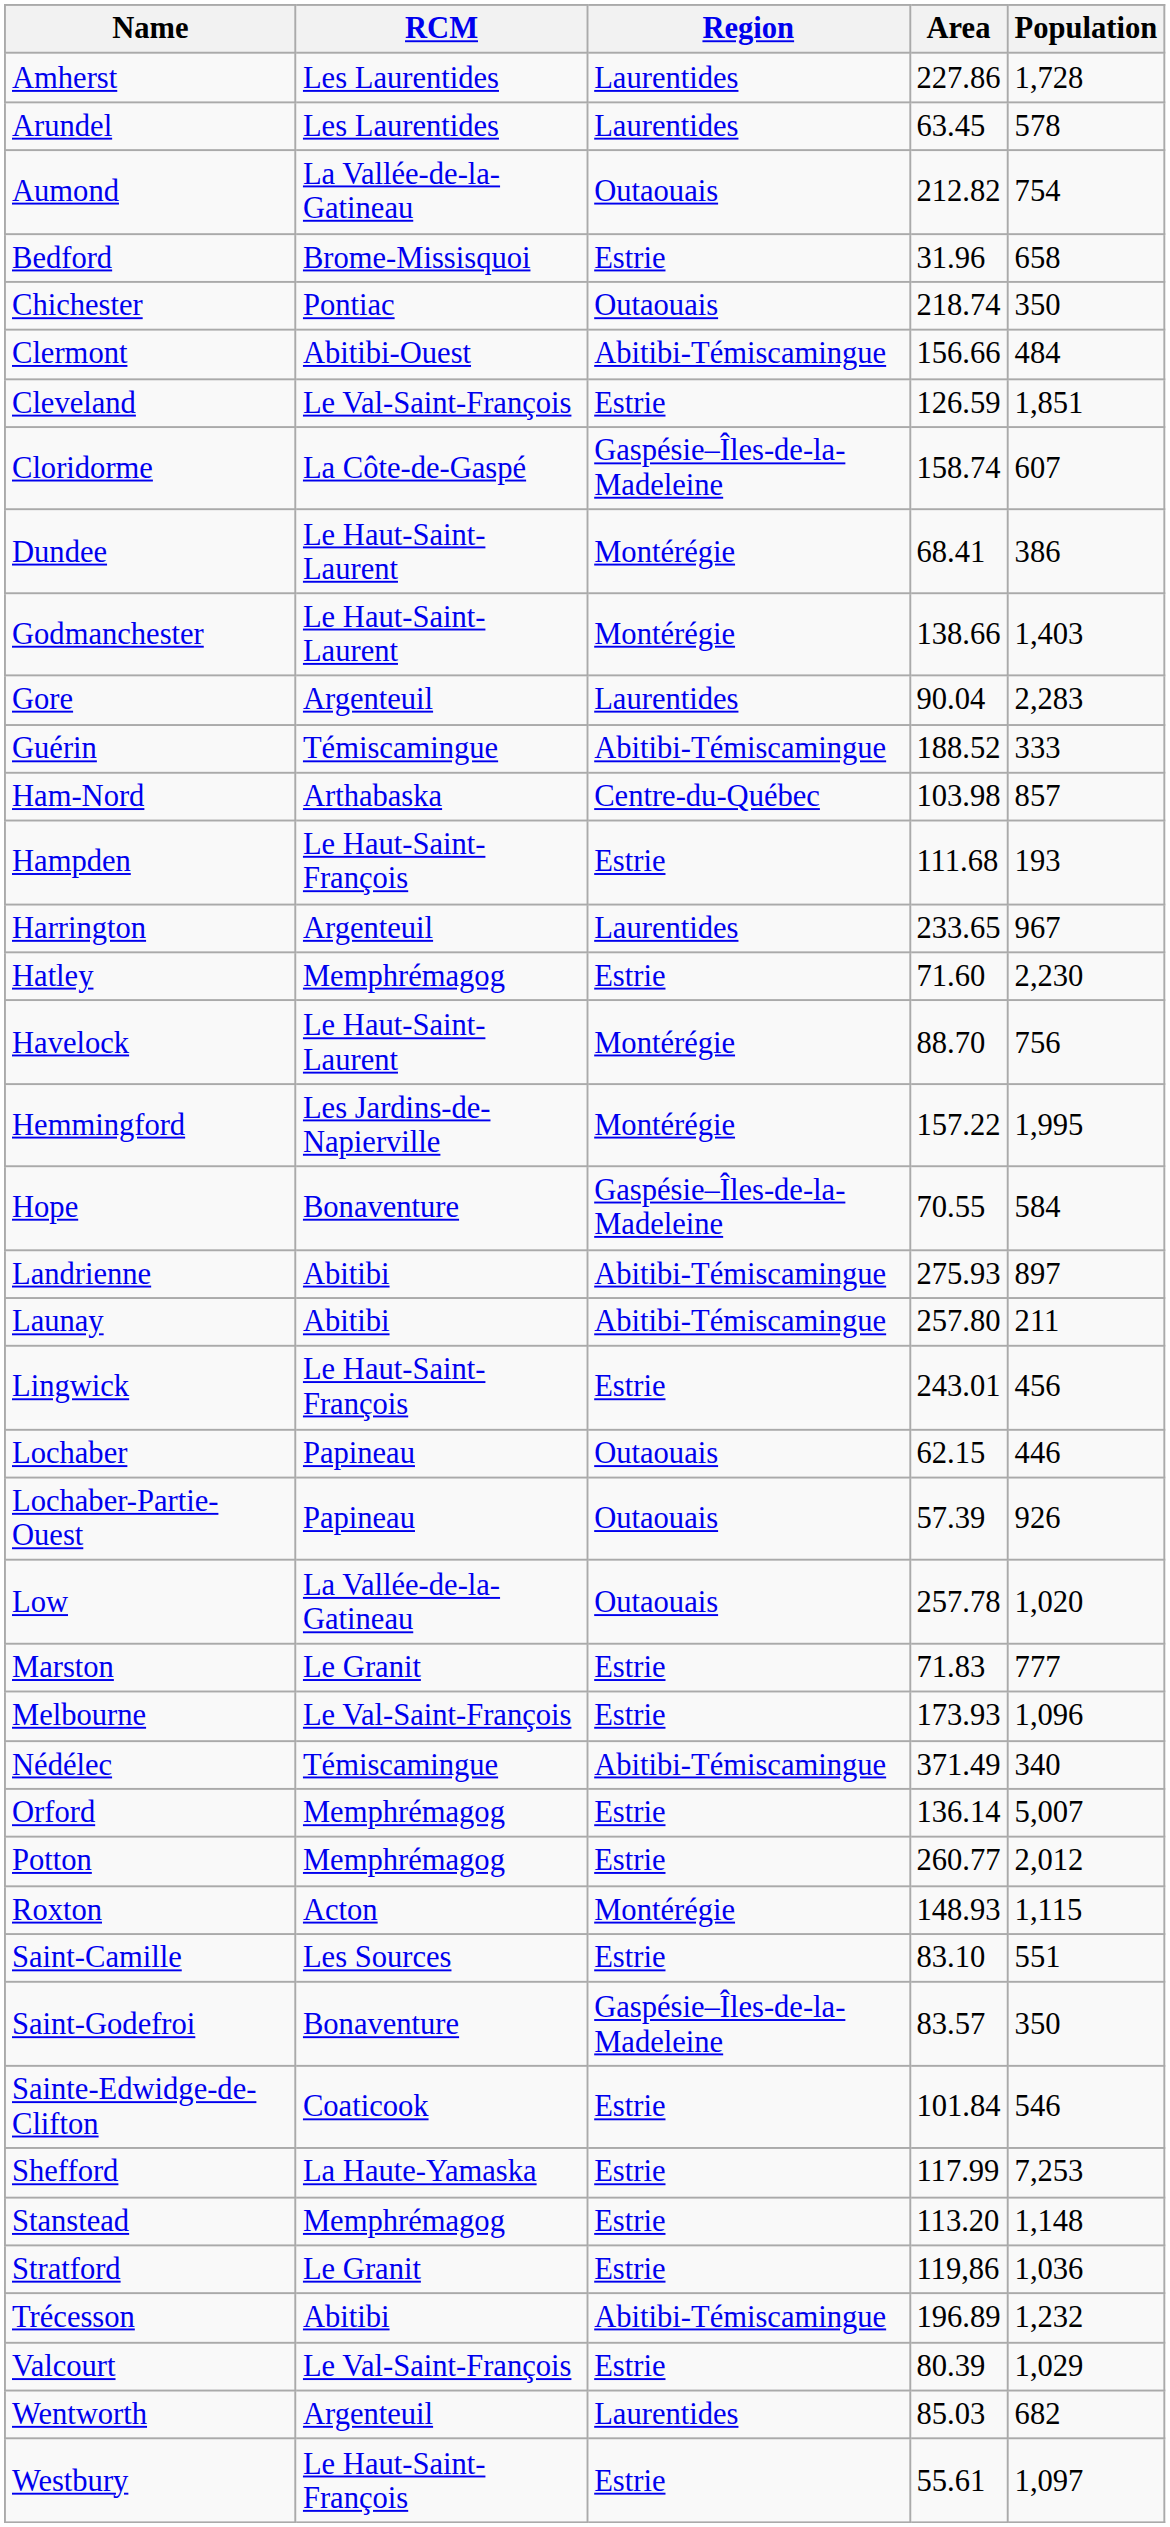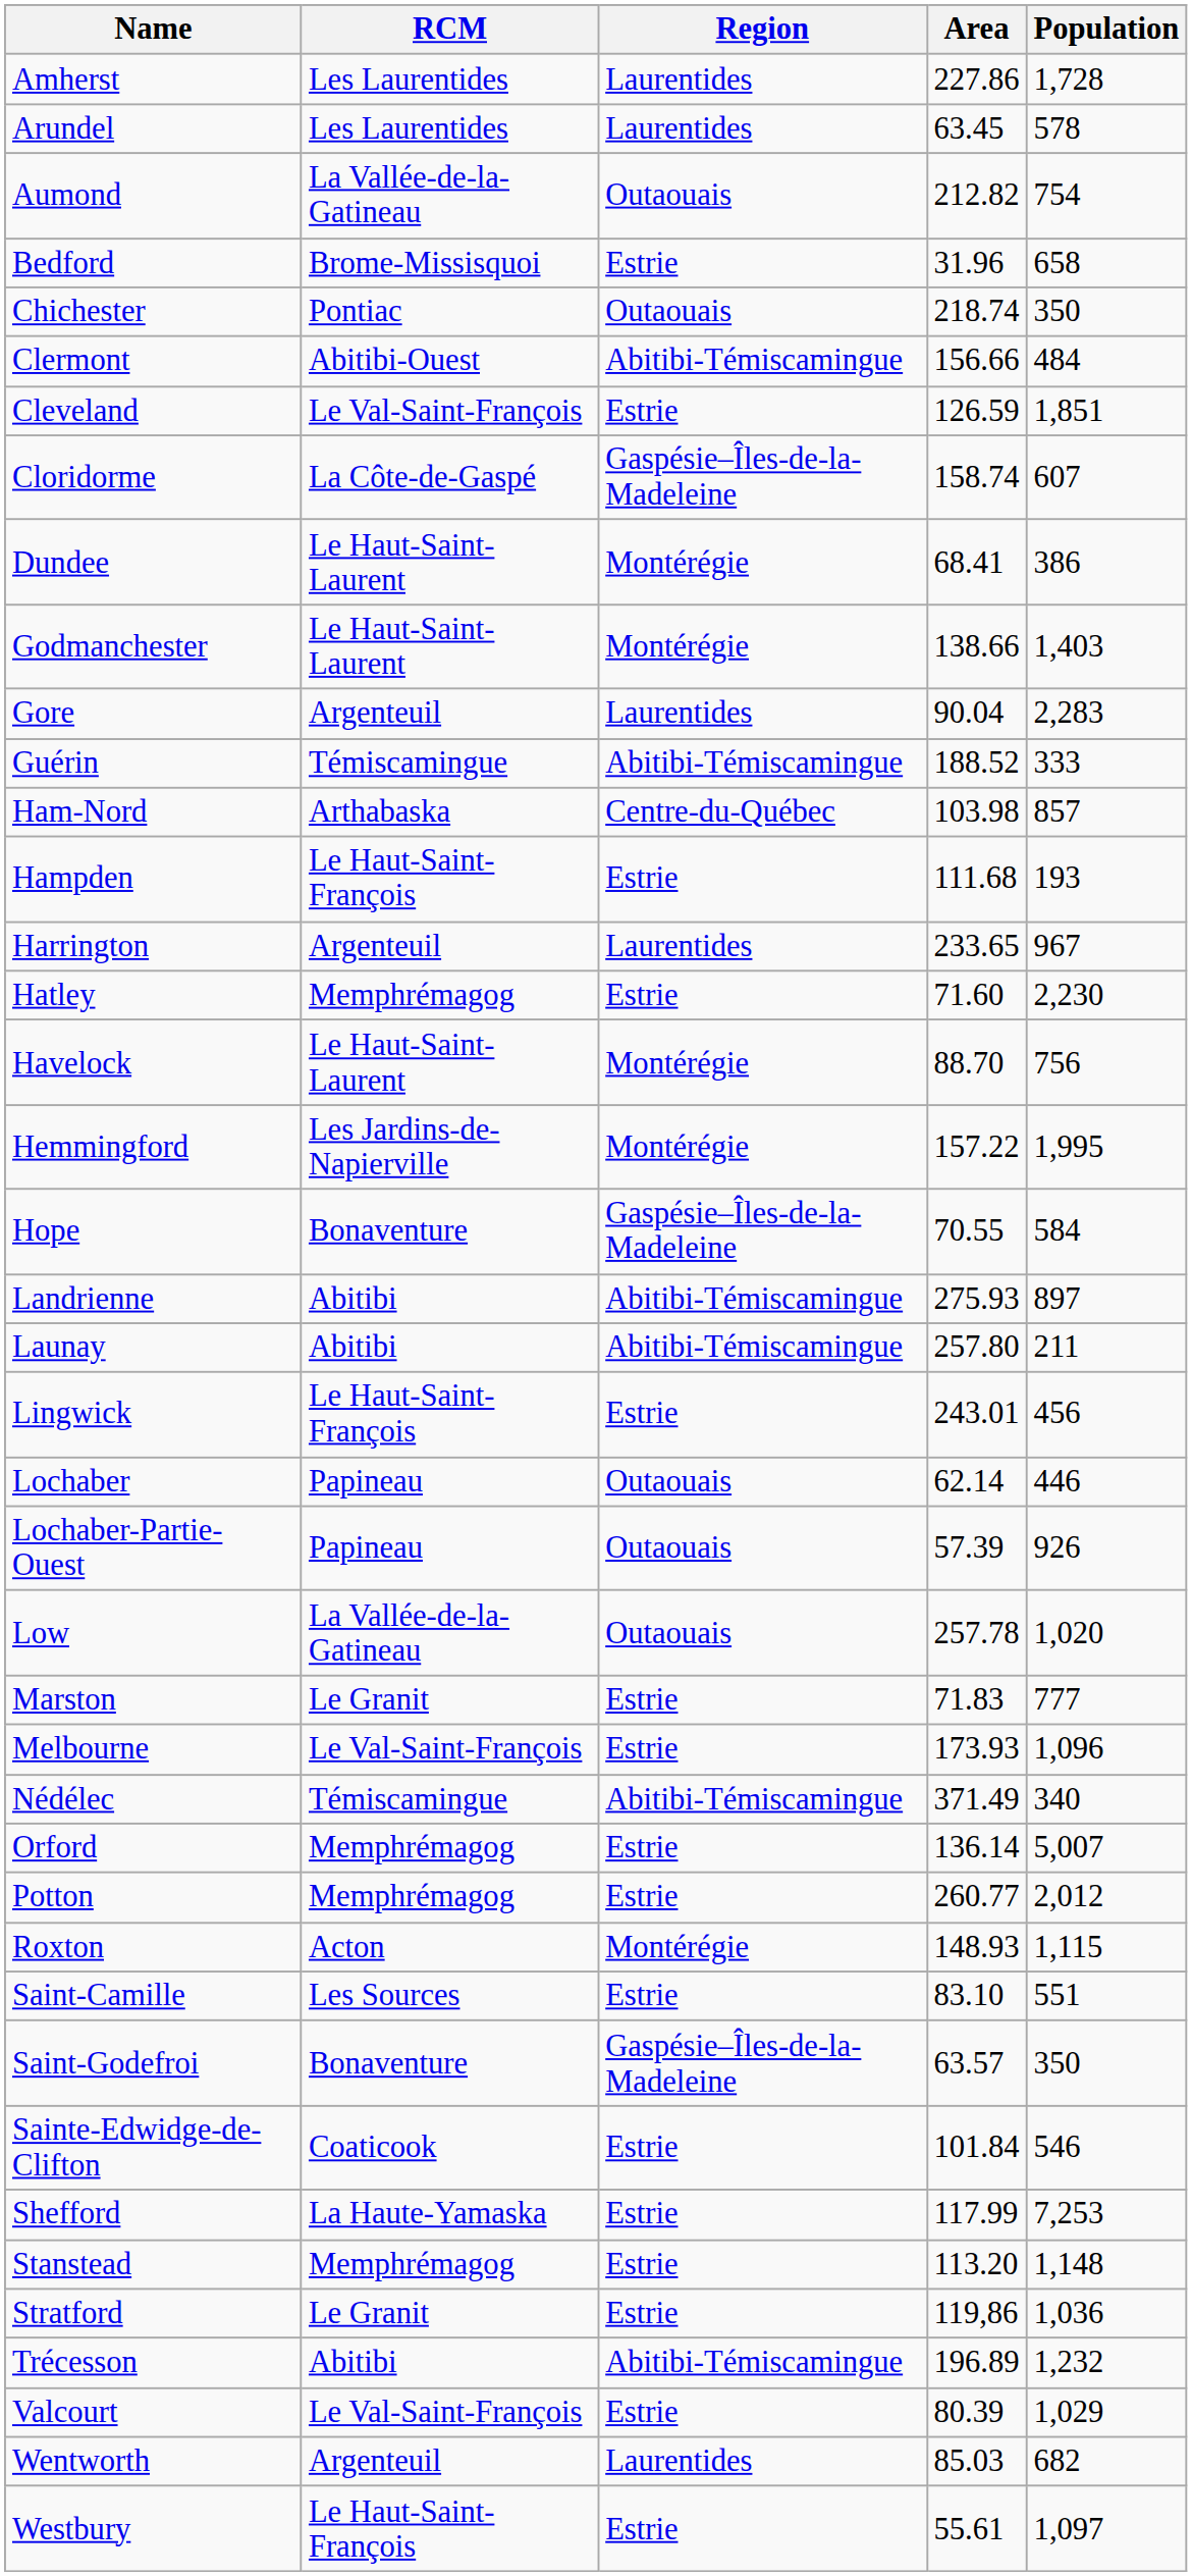Lochaber | Area: 62.15 -> 62.14
Saint-Godefroi | Area: 83.57 -> 63.57
